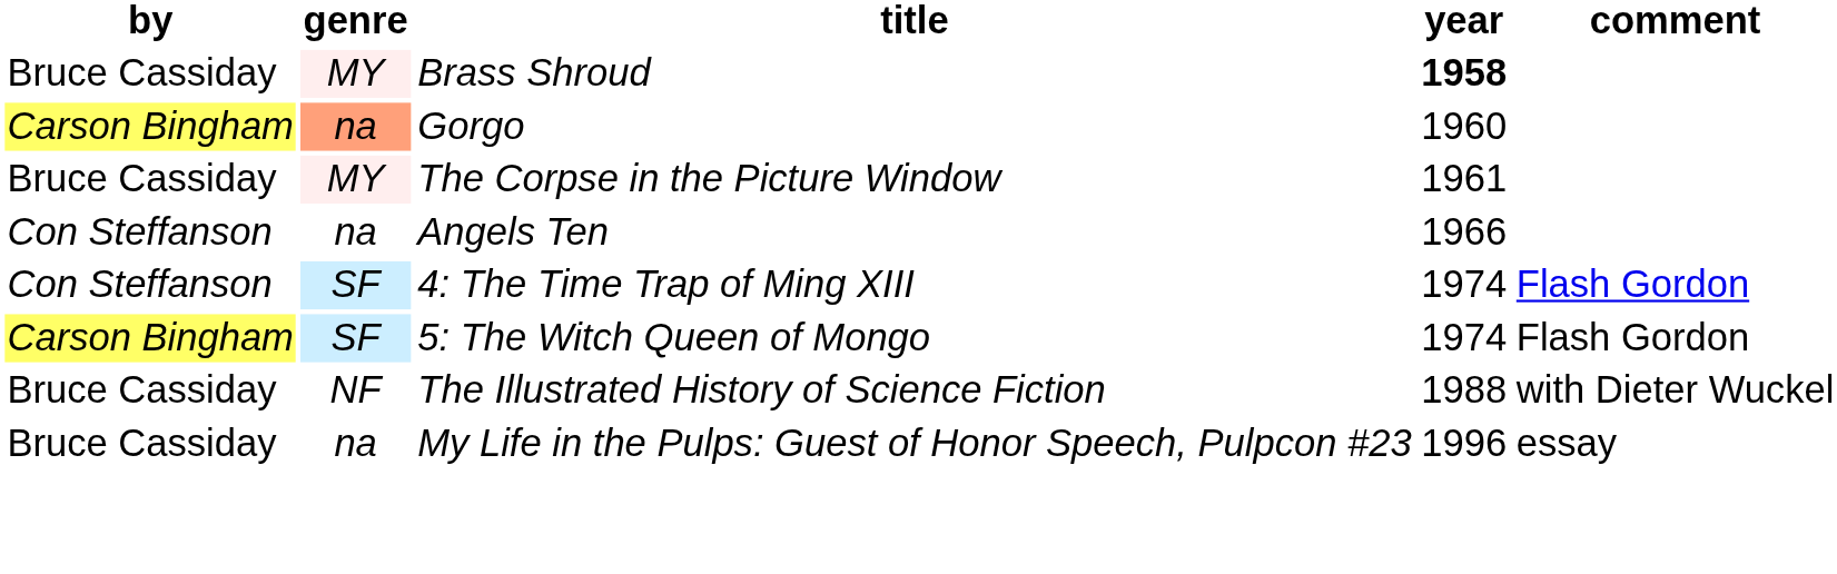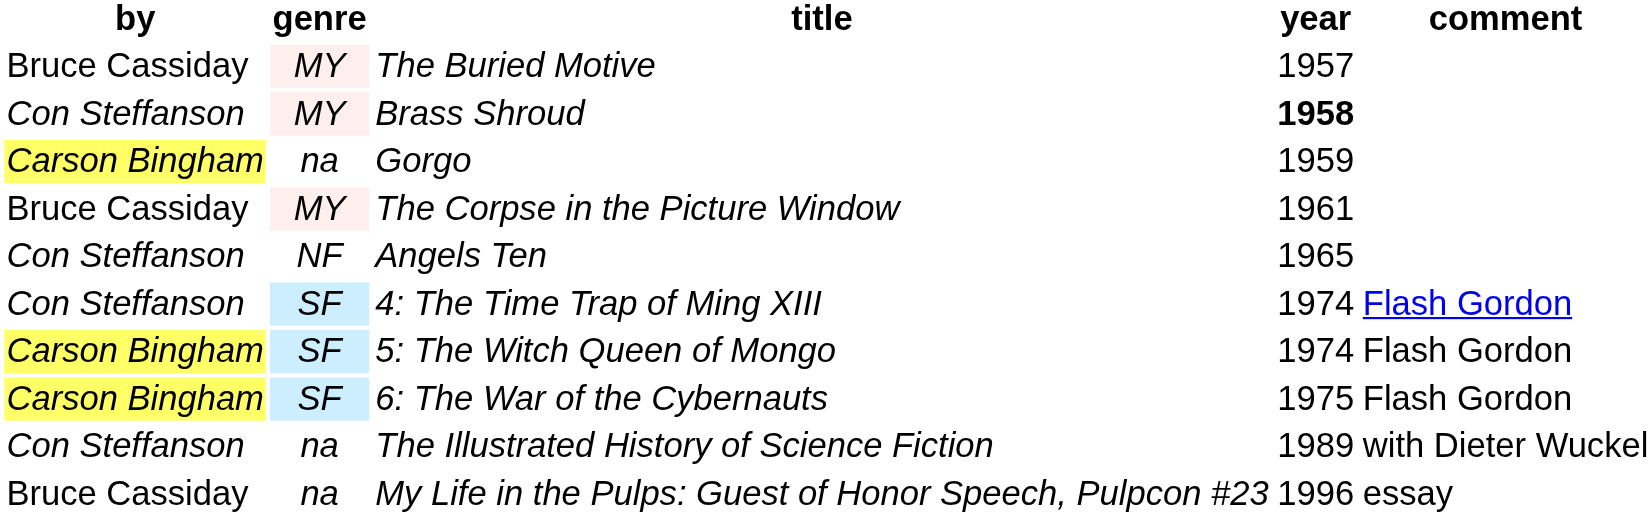+ row: Bruce Cassiday | MY | The Buried Motive | 1957
Brass Shroud | by: Bruce Cassiday -> Con Steffanson
Gorgo | genre: lightsalmon background -> no background
Gorgo | year: 1960 -> 1959
Angels Ten | genre: na -> NF
Angels Ten | year: 1966 -> 1965
+ row: Carson Bingham | SF | 6: The War of the Cybernauts | 1975 | Flash Gordon
The Illustrated History of Science Fiction | by: Bruce Cassiday -> Con Steffanson
The Illustrated History of Science Fiction | genre: NF -> na
The Illustrated History of Science Fiction | year: 1988 -> 1989
